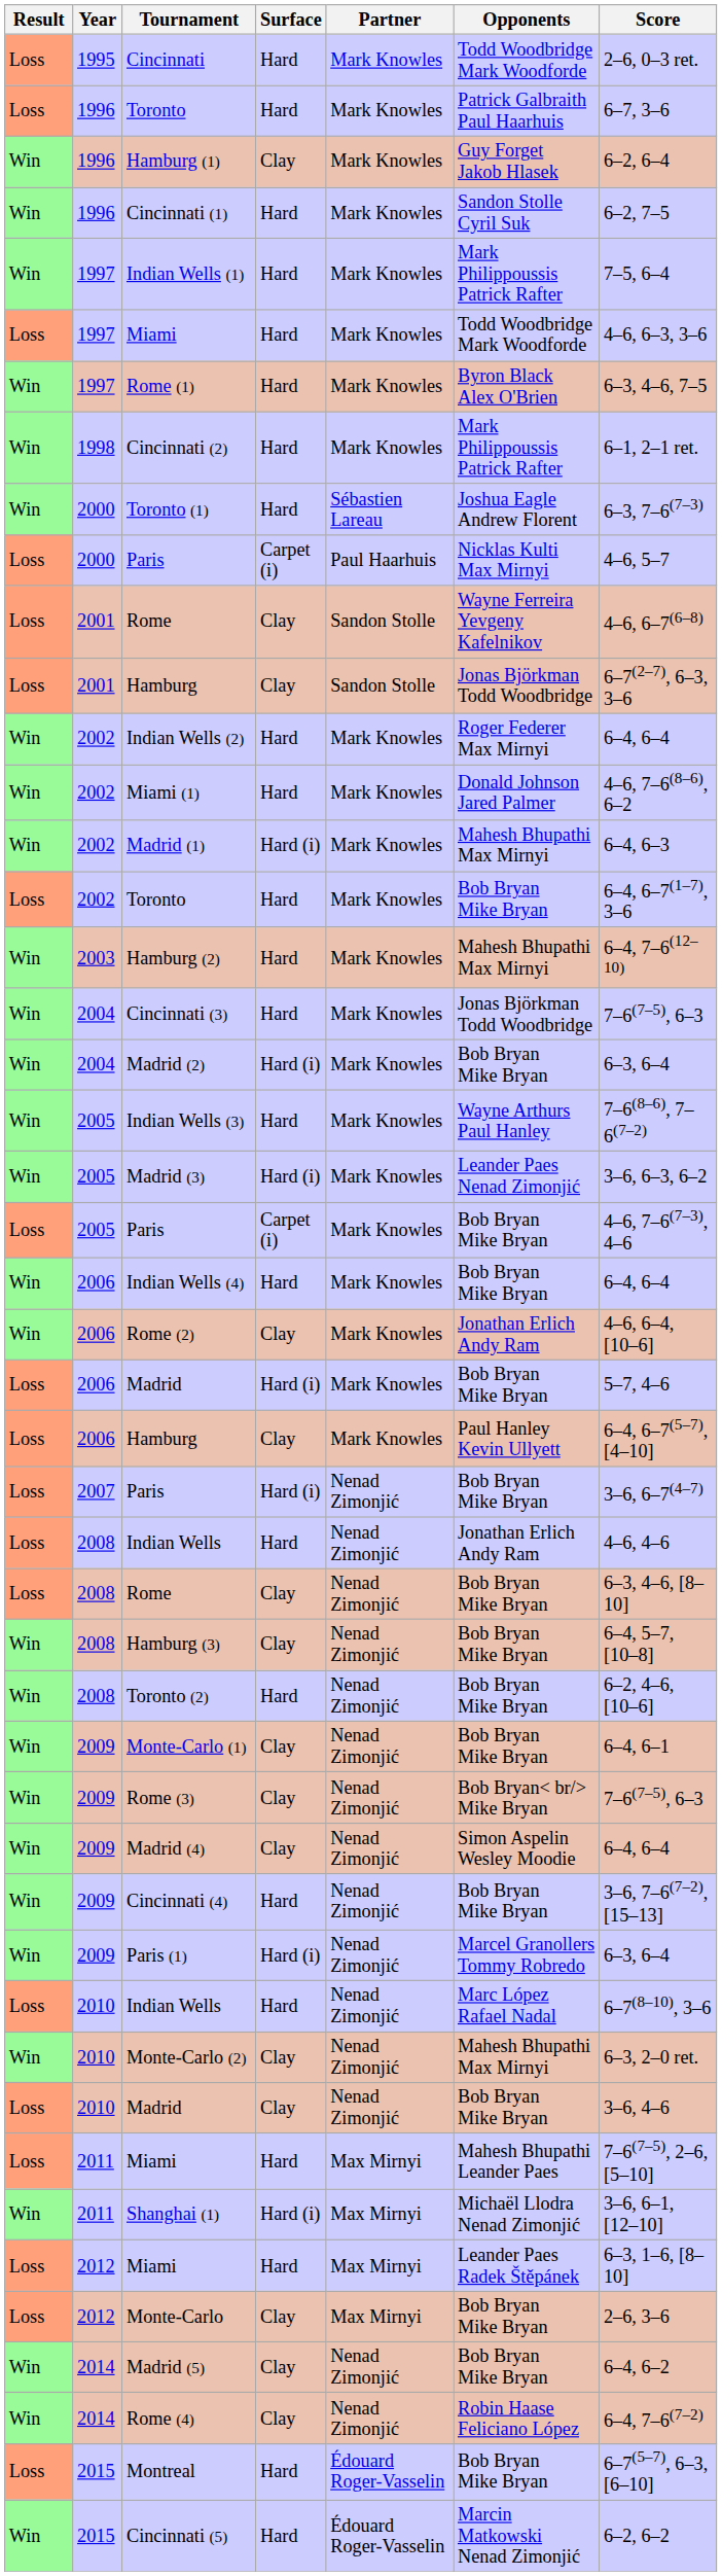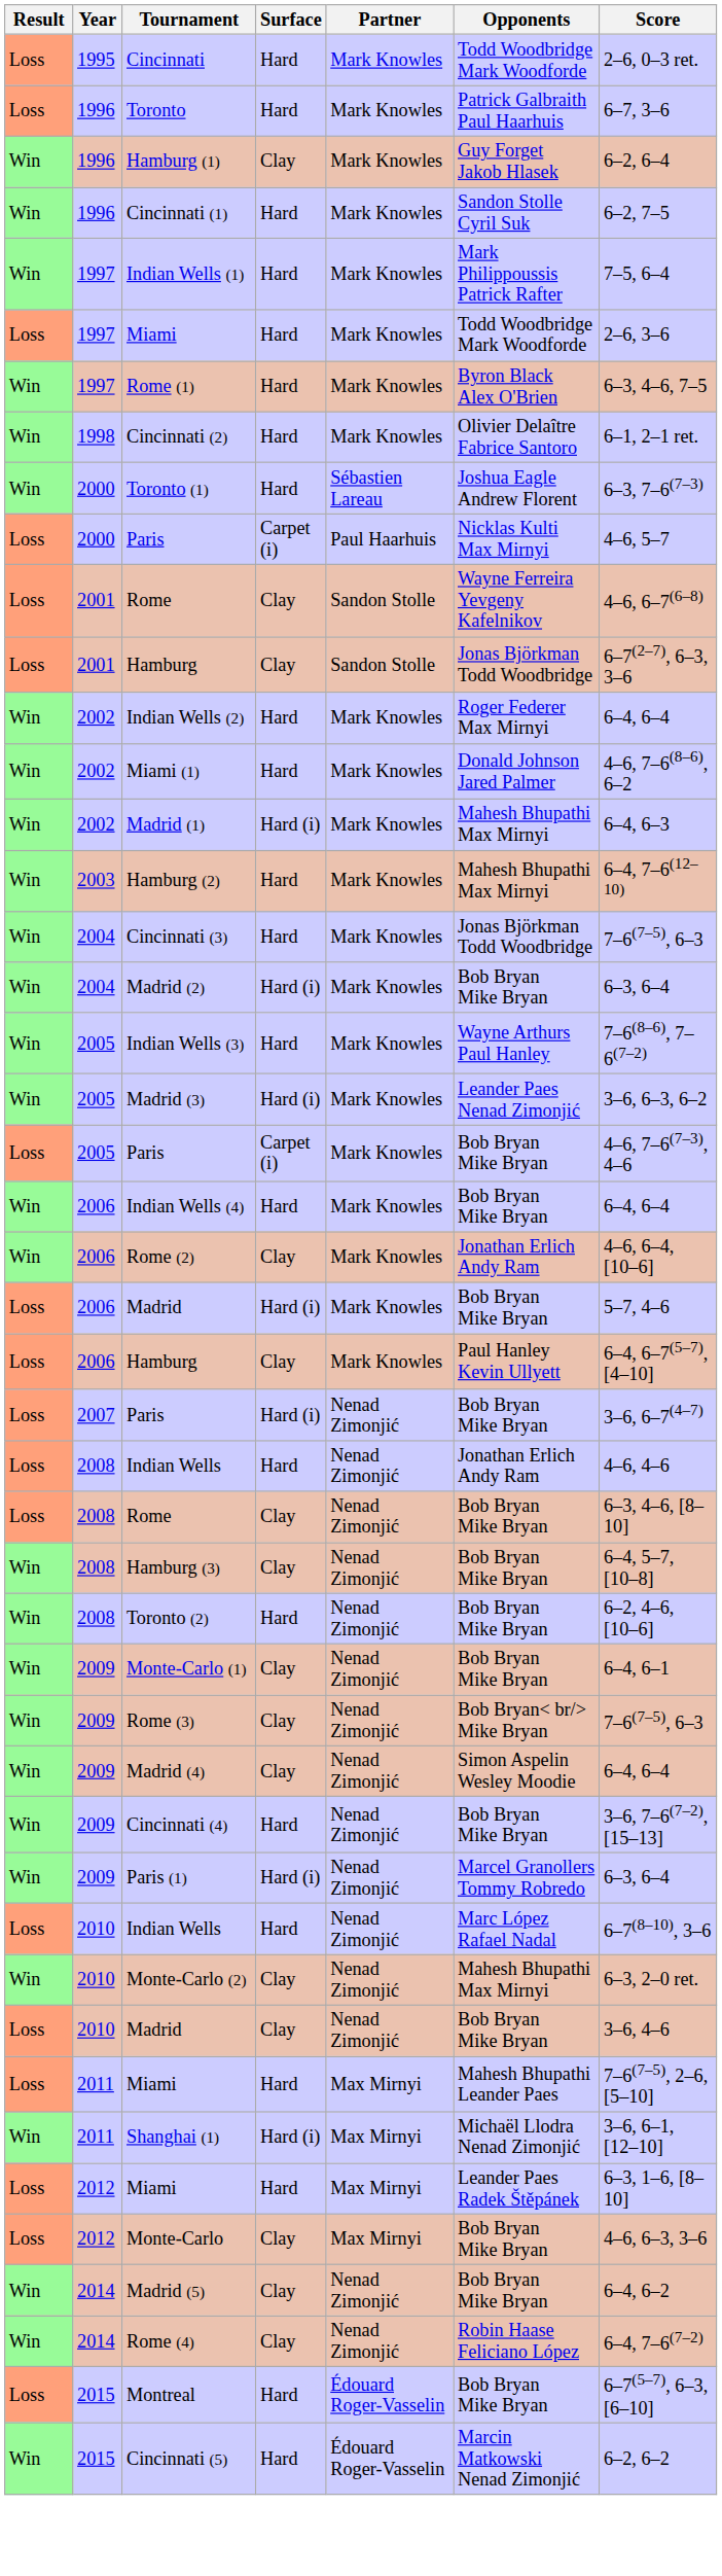1997 / Miami | Score: 4–6, 6–3, 3–6 -> 2–6, 3–6
Cincinnati (2) | Opponents: Mark Philippoussis Patrick Rafter -> Olivier Delaître Fabrice Santoro
- row: Loss | 2002 | Toronto | Hard | Mark Knowles | Bob Bryan Mike Bryan | 6–4, 6–7(1–7), 3–6
Monte-Carlo | Score: 2–6, 3–6 -> 4–6, 6–3, 3–6
